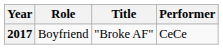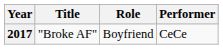columns swapped: Title <-> Role
